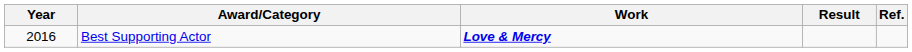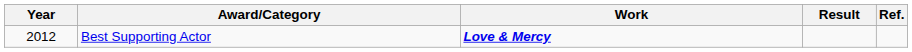Best Supporting Actor | Year: 2016 -> 2012
